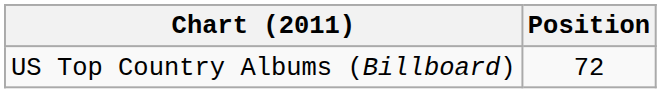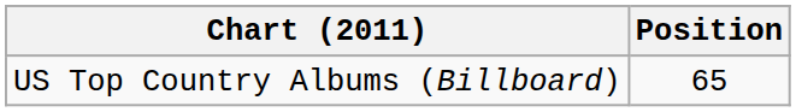US Top Country Albums (Billboard) | Position: 72 -> 65
